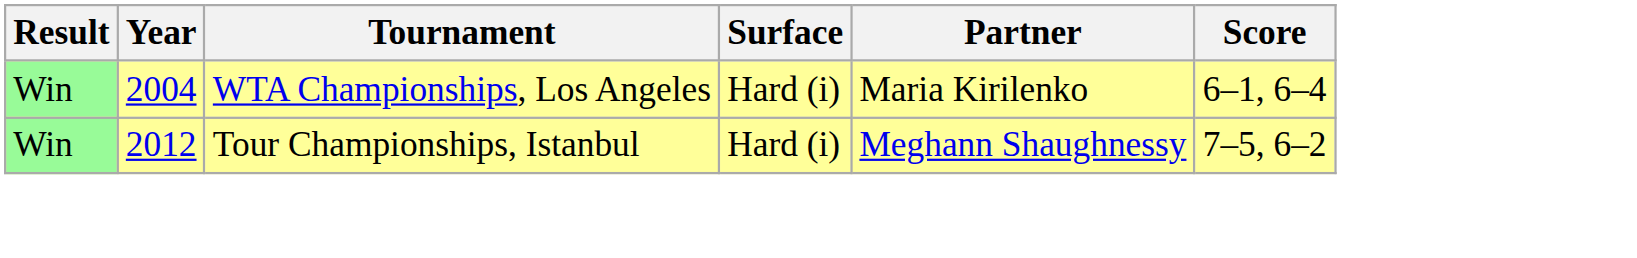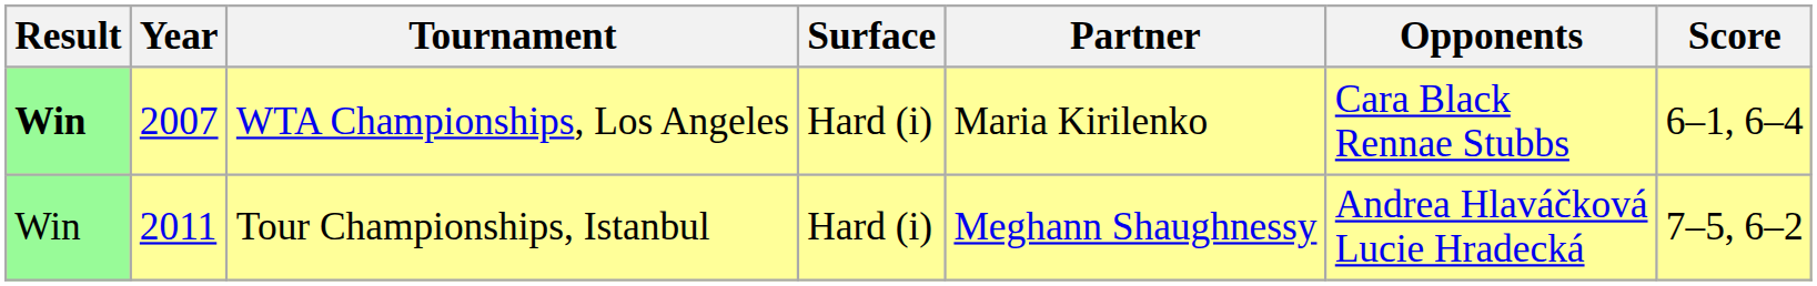+ column: Opponents | Cara Black Rennae Stubbs | Andrea Hlaváčková Lucie Hradecká
WTA Championships, Los Angeles | Result: normal -> bold
WTA Championships, Los Angeles | Year: 2004 -> 2007
Tour Championships, Istanbul | Year: 2012 -> 2011
